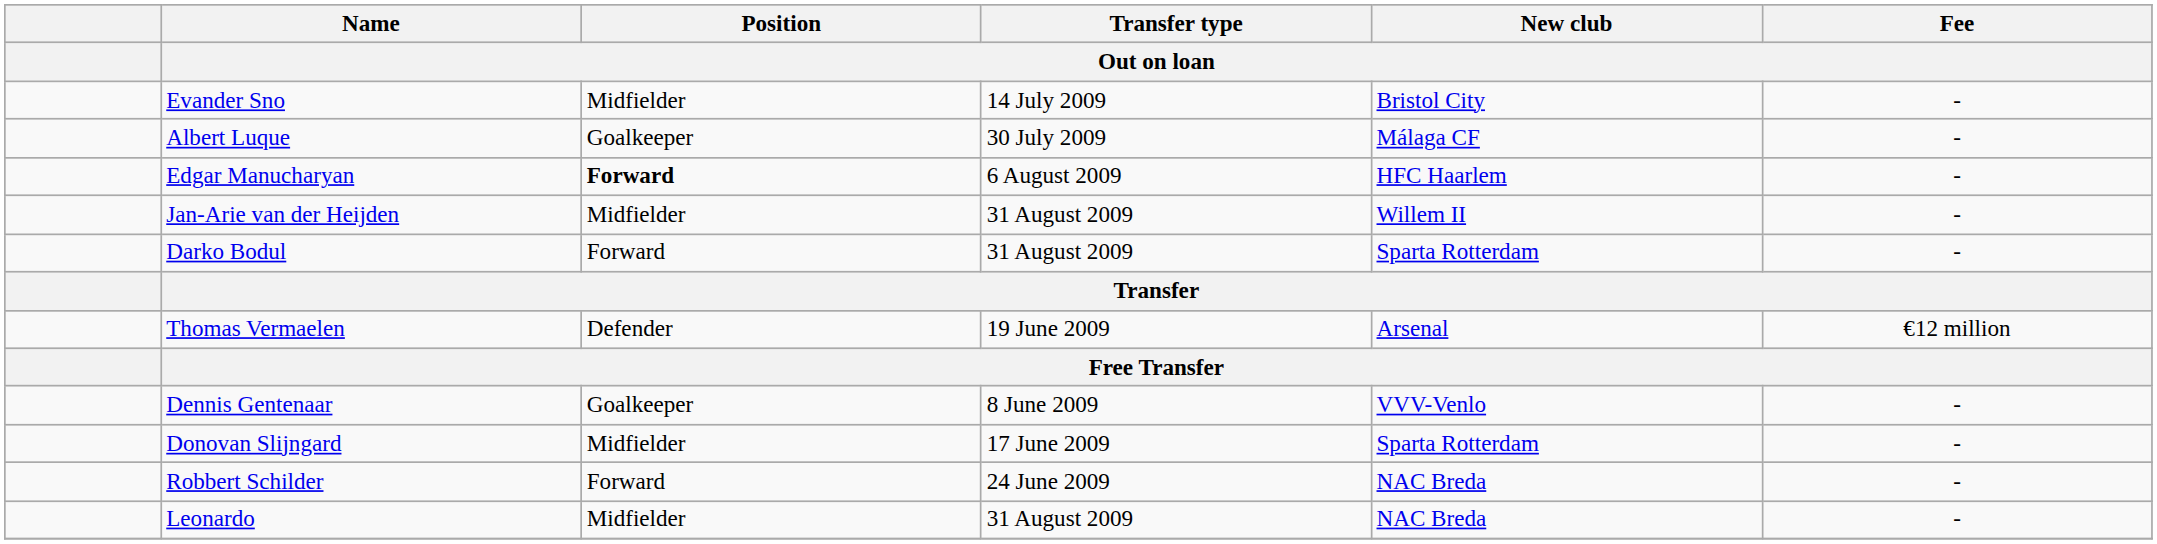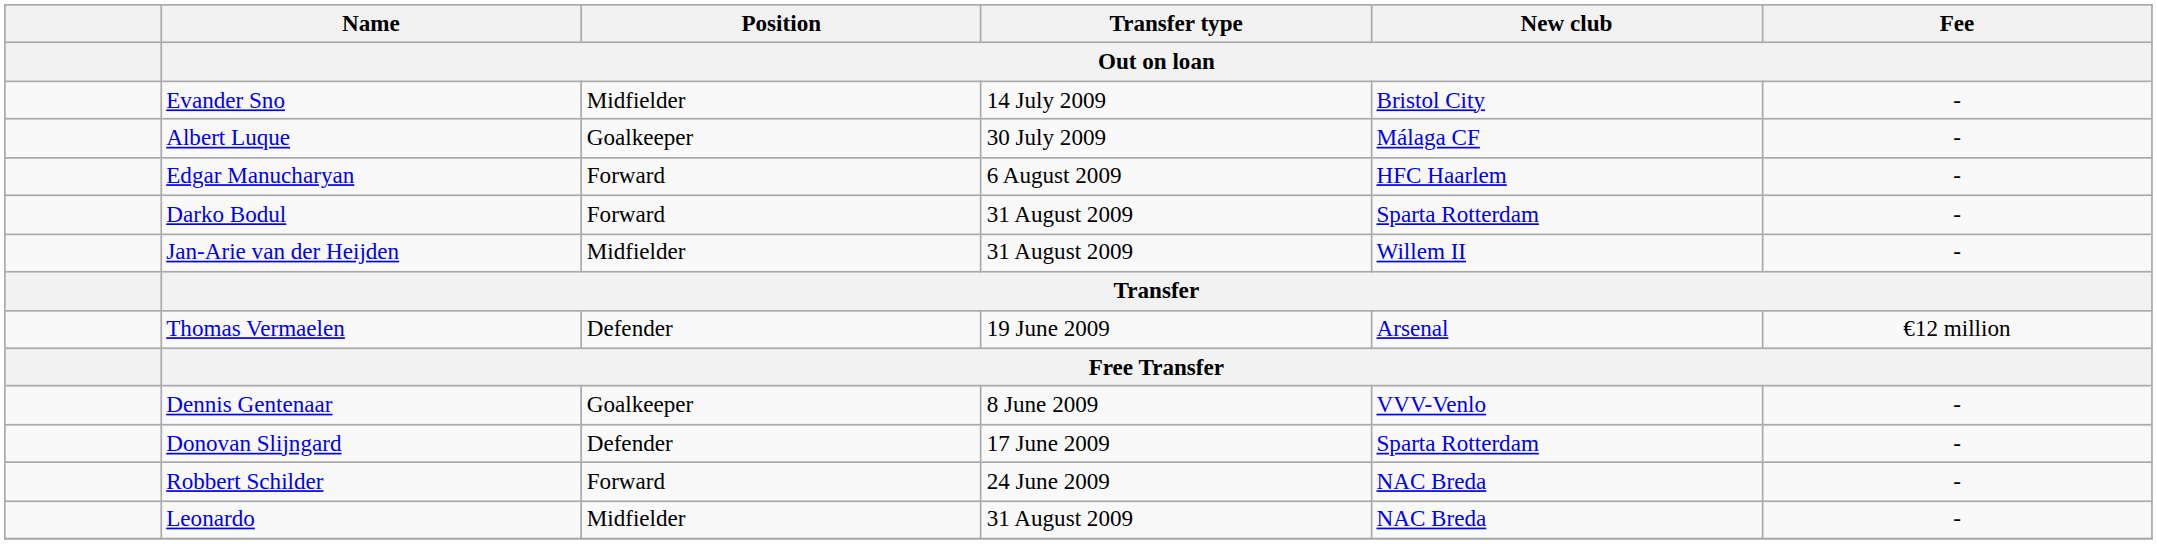Edgar Manucharyan | Position / Out on loan: bold -> normal
rows swapped: Darko Bodul <-> Jan-Arie van der Heijden
Donovan Slijngard | Position / Out on loan: Midfielder -> Defender
